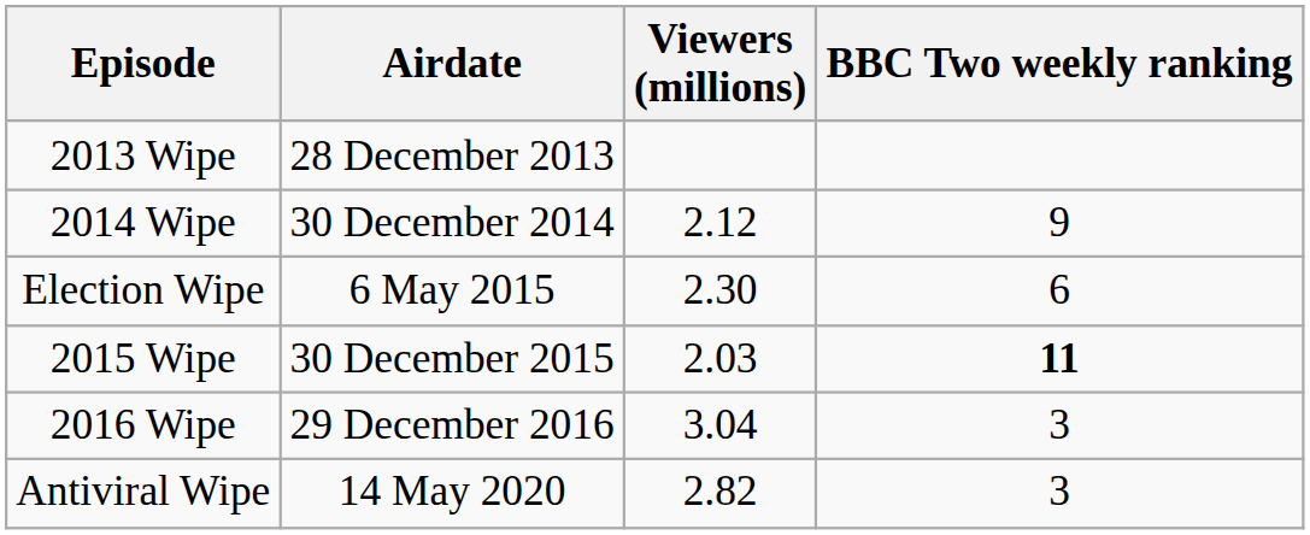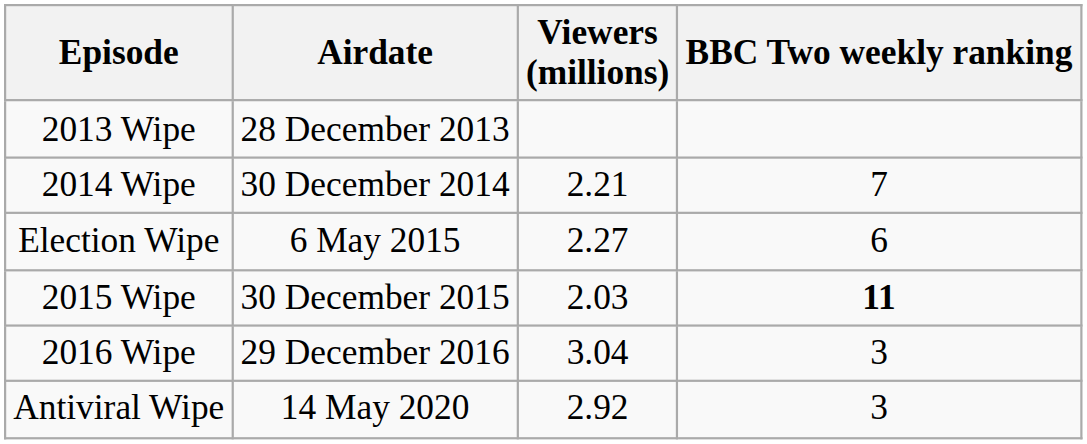2014 Wipe | Viewers (millions): 2.12 -> 2.21
2014 Wipe | BBC Two weekly ranking: 9 -> 7
Election Wipe | Viewers (millions): 2.30 -> 2.27
Antiviral Wipe | Viewers (millions): 2.82 -> 2.92
